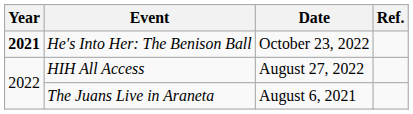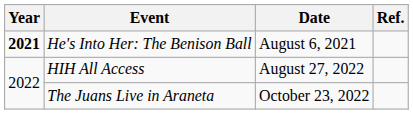He's Into Her: The Benison Ball | Date: October 23, 2022 -> August 6, 2021
The Juans Live in Araneta | Date: August 6, 2021 -> October 23, 2022
